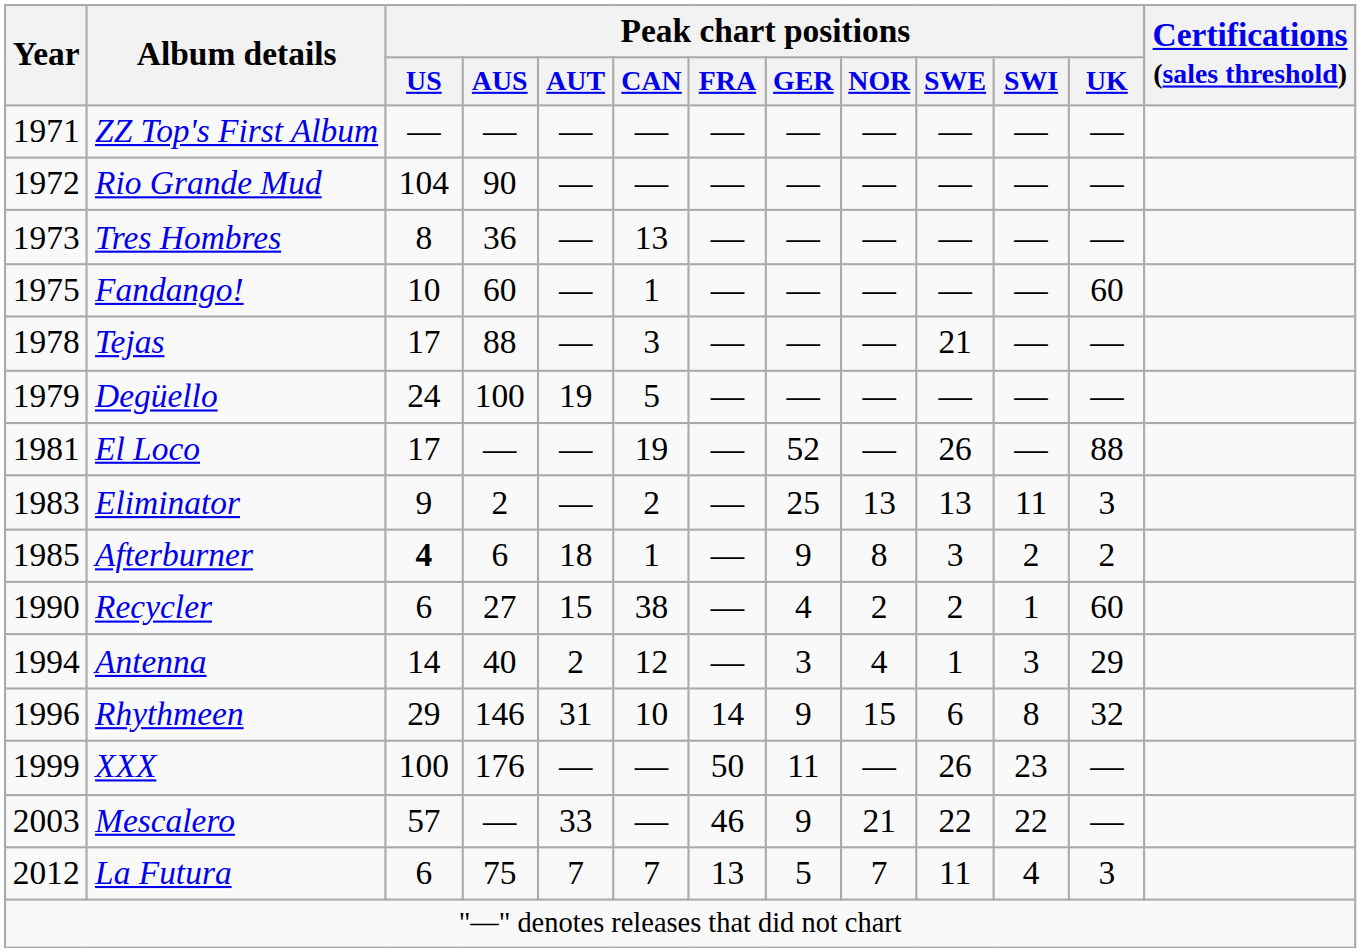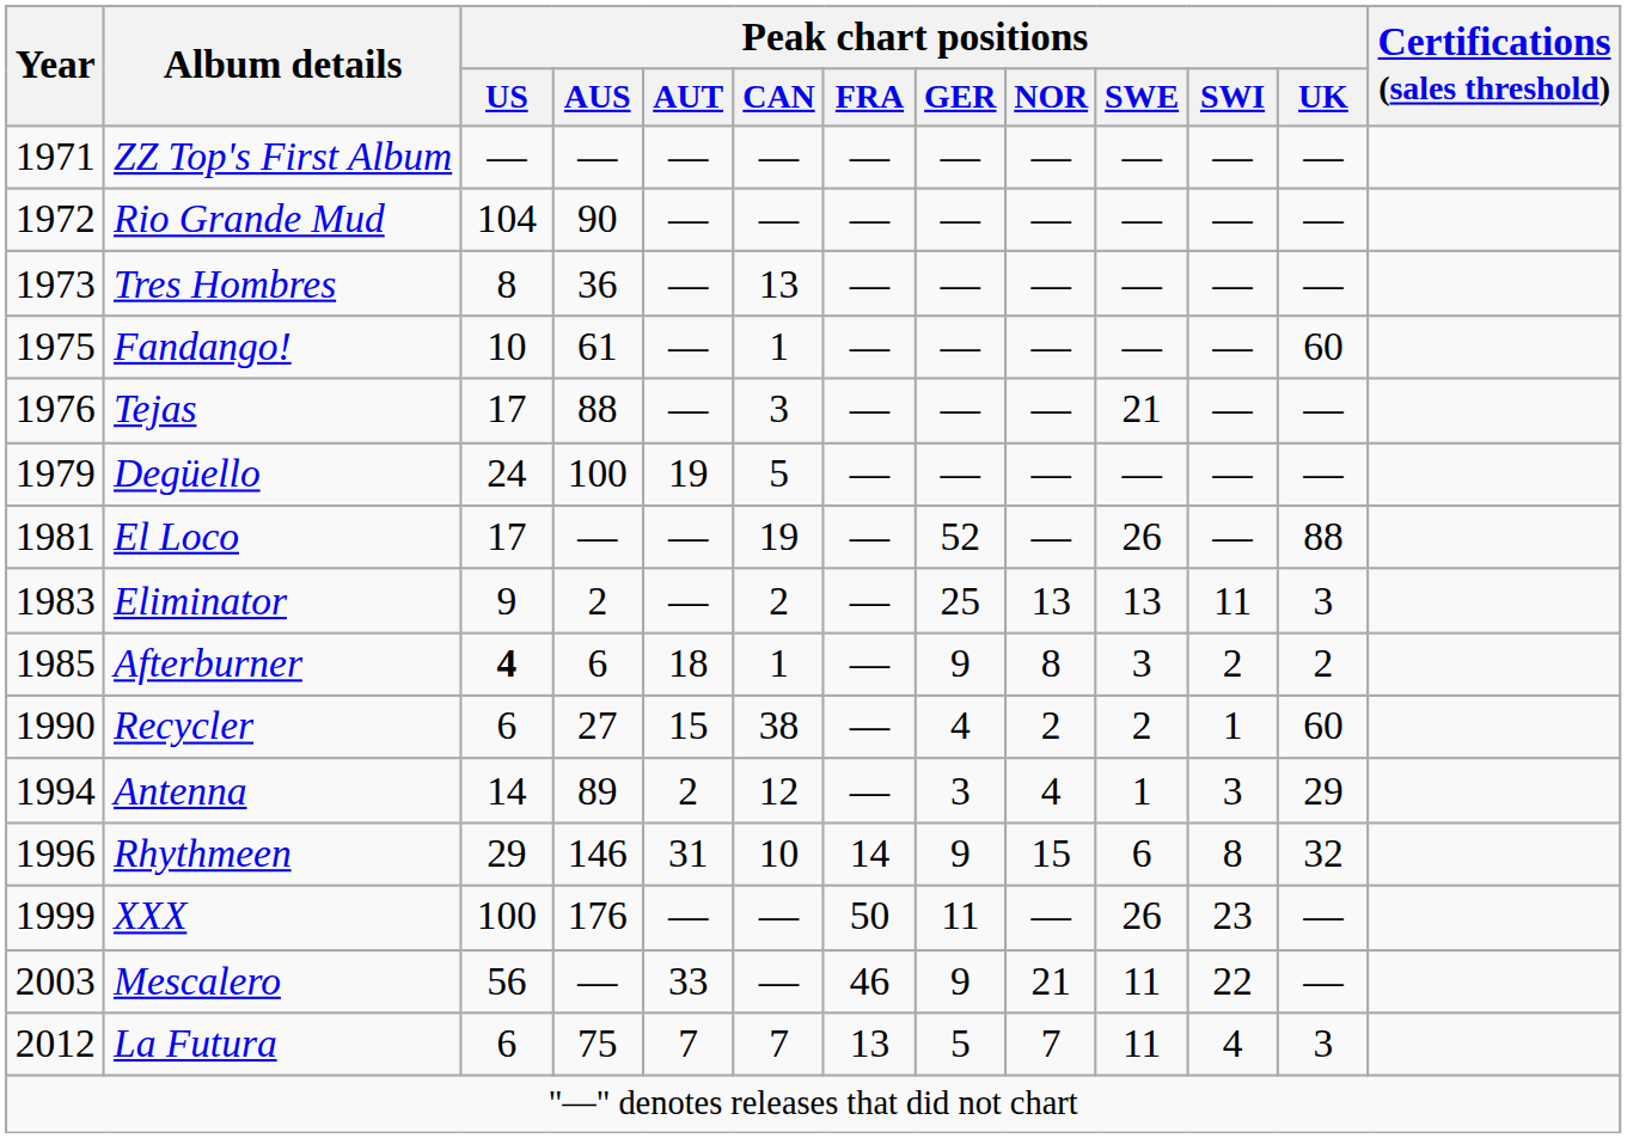Fandango! | Peak chart positions / AUS: 60 -> 61
Tejas | Year: 1978 -> 1976
Antenna | Peak chart positions / AUS: 40 -> 89
Mescalero | Peak chart positions / US: 57 -> 56
Mescalero | Peak chart positions / SWE: 22 -> 11
